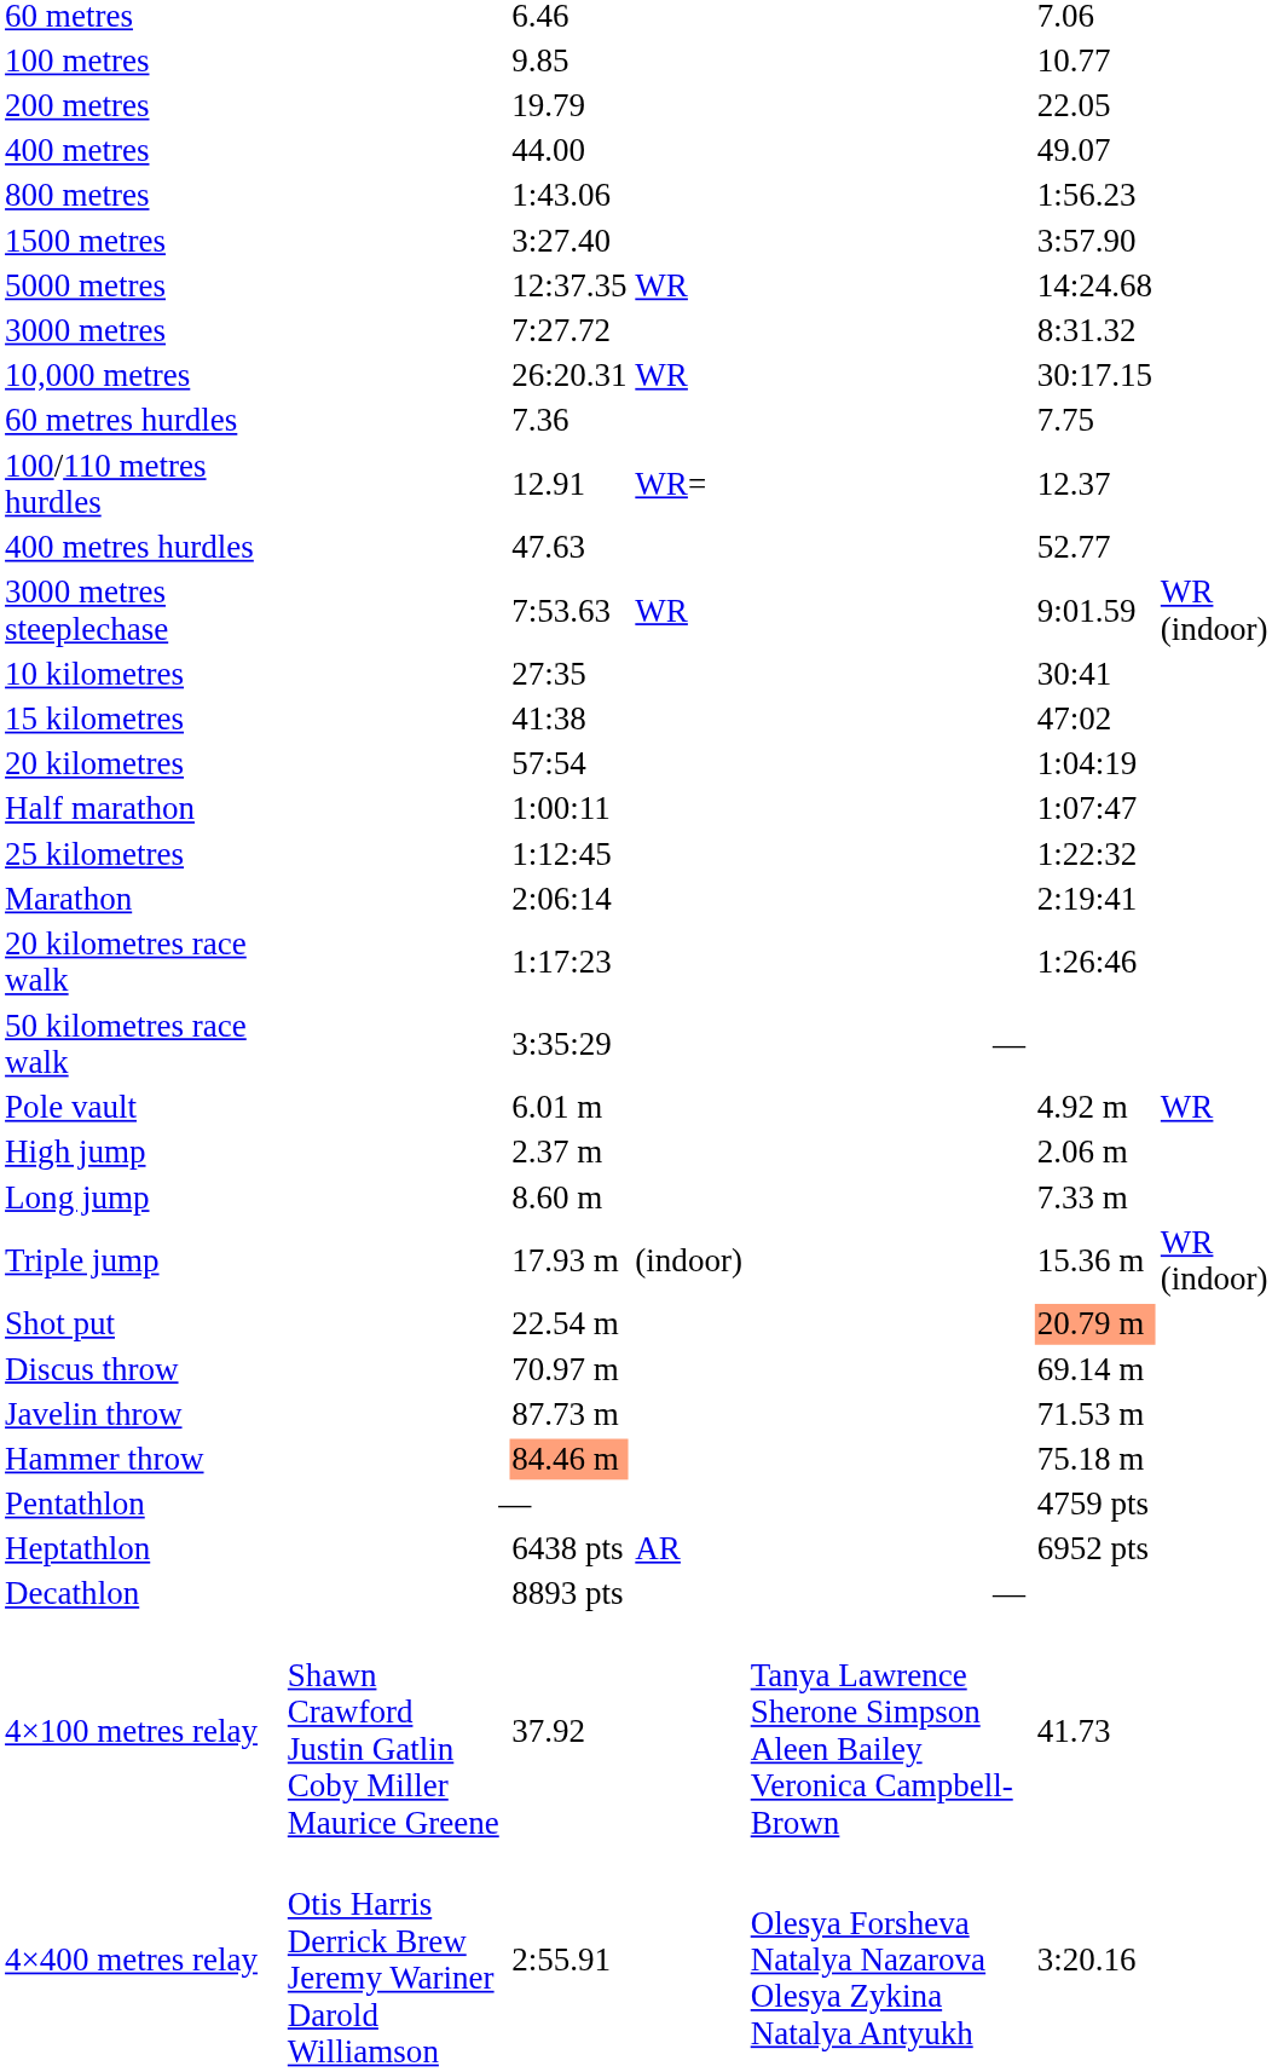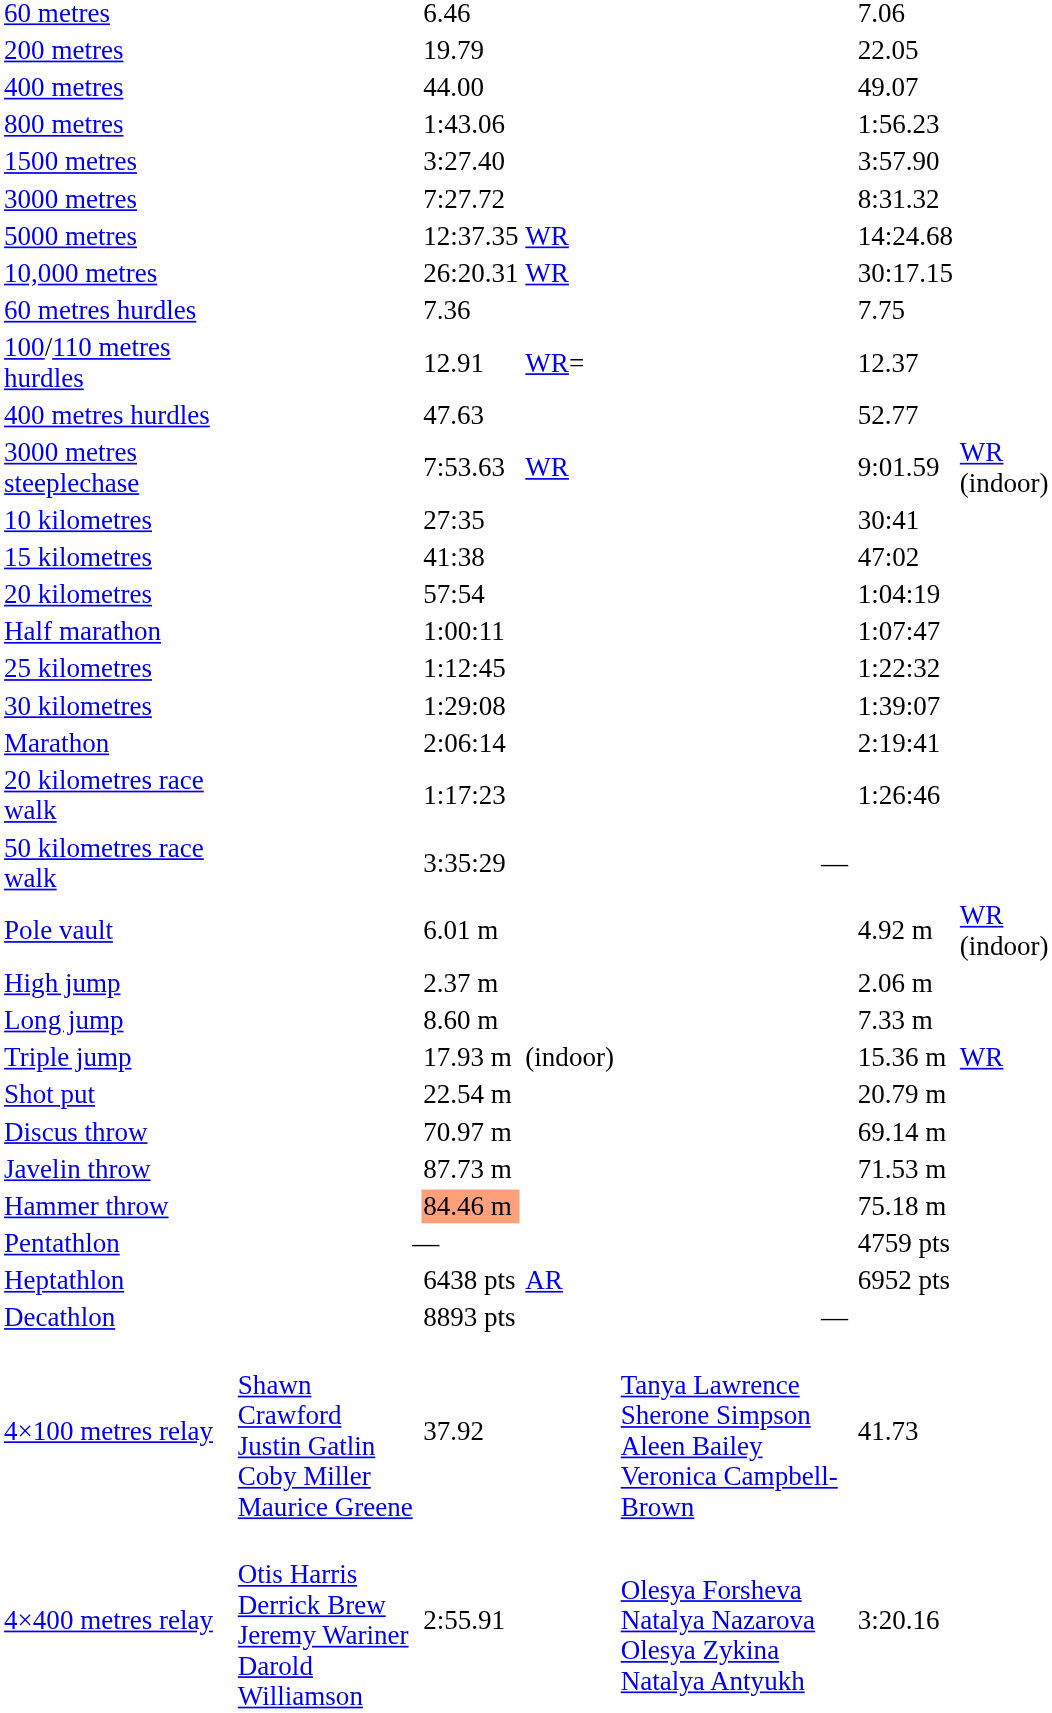- row: 100 metres | 9.85 | 10.77
rows swapped: 3000 metres <-> 5000 metres
+ row: 30 kilometres | 1:29:08 | 1:39:07
Pole vault | column 7: WR -> WR (indoor)
Triple jump | column 7: WR (indoor) -> WR
Shot put | column 6: lightsalmon background -> no background
